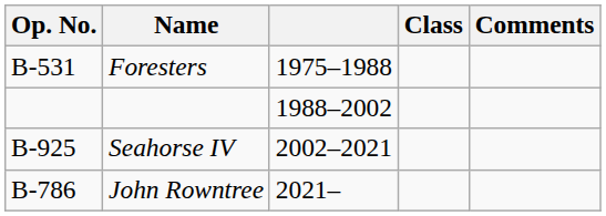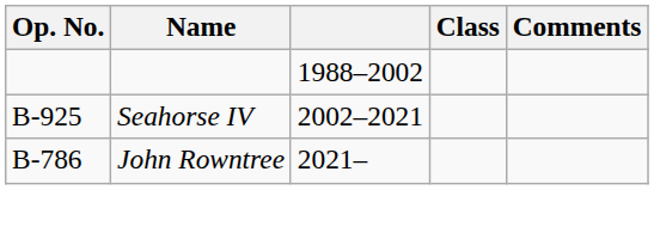- row: B-531 | Foresters | 1975–1988
